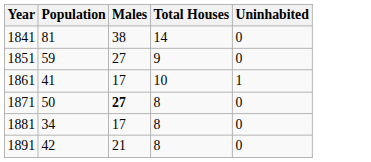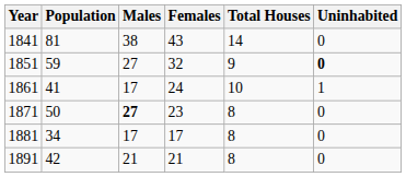+ column: Females | 43 | 32 | 24 | 23 | 17 | 21
1851 | Uninhabited: normal -> bold
